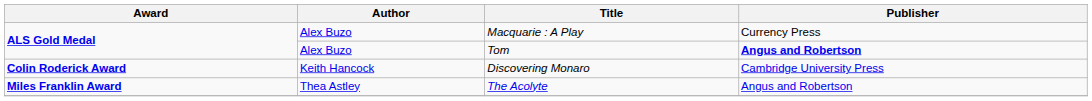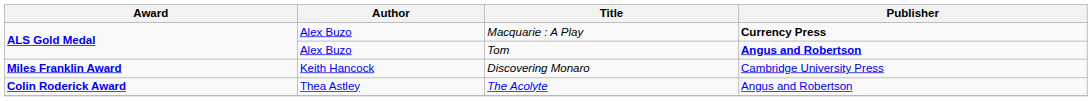Macquarie : A Play | Publisher: normal -> bold
Discovering Monaro | Award: Colin Roderick Award -> Miles Franklin Award
The Acolyte | Award: Miles Franklin Award -> Colin Roderick Award
